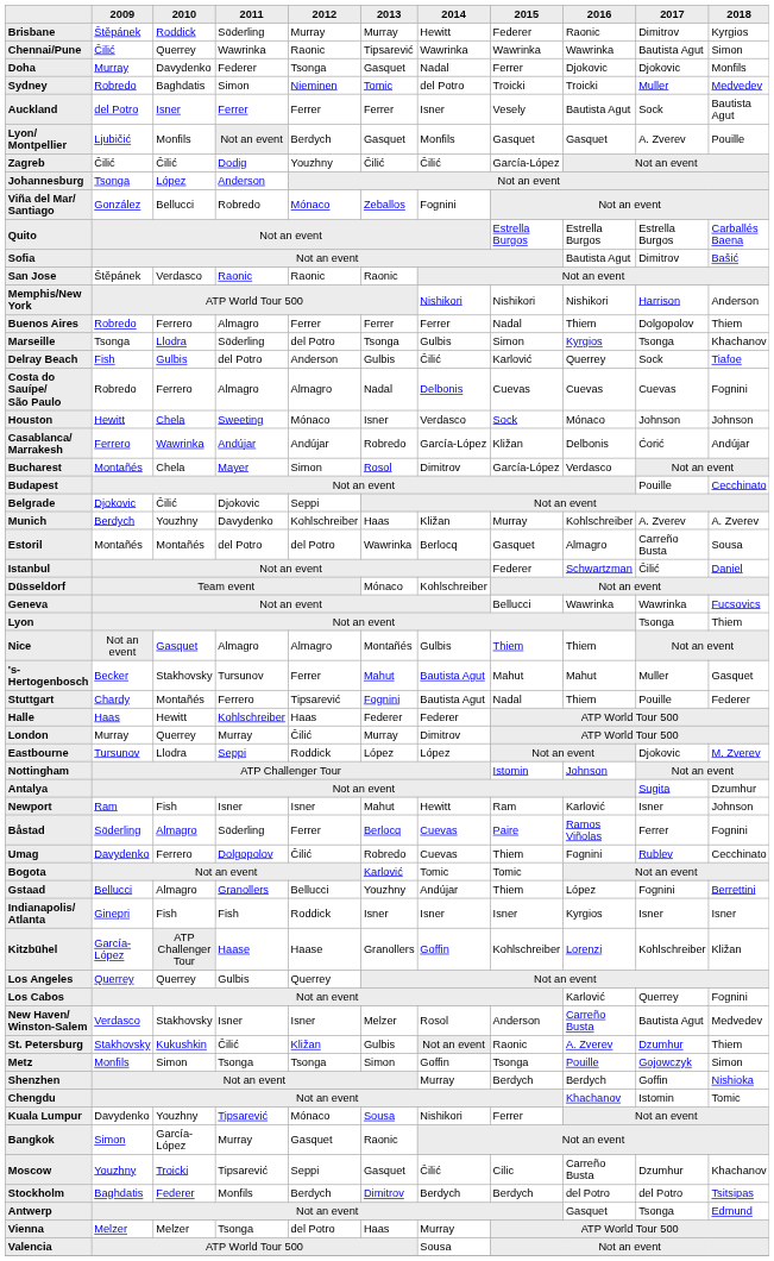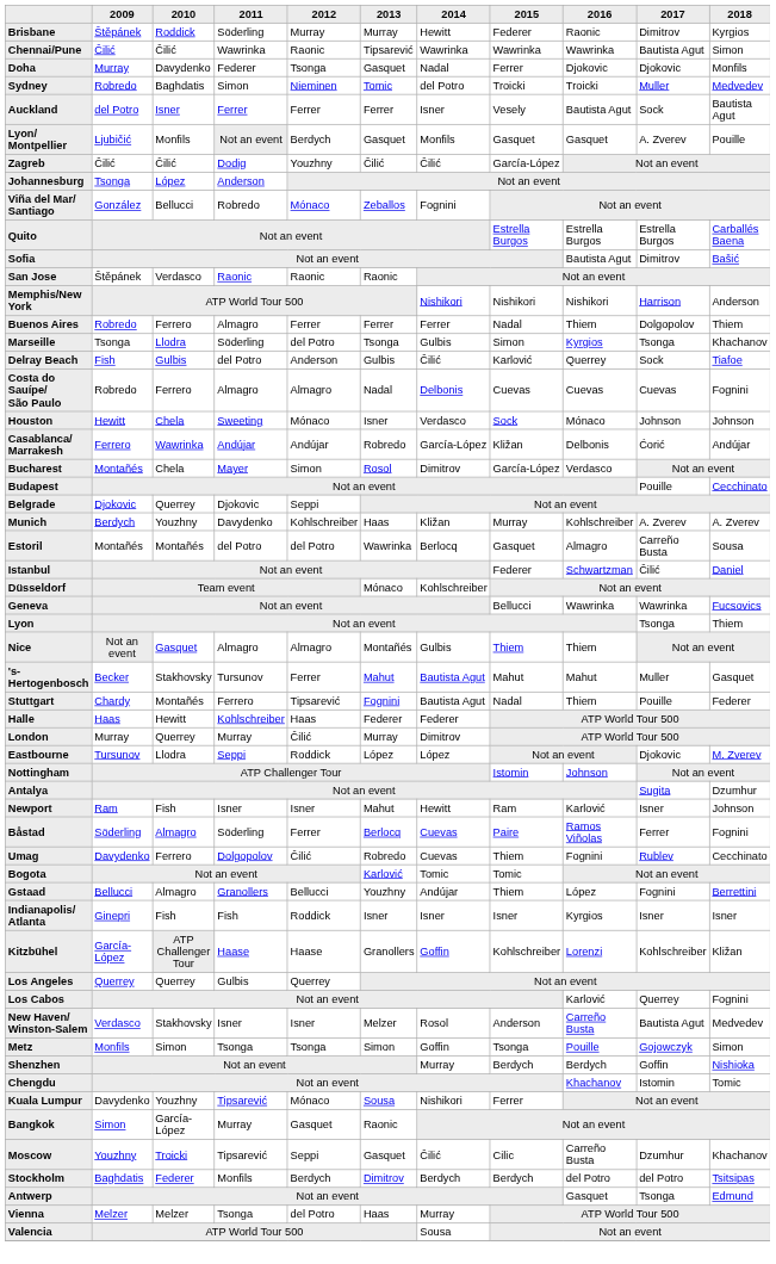Chennai/Pune | 2010: Querrey -> Čilić
Belgrade | 2010: Čilić -> Querrey
- row: St. Petersburg | Stakhovsky | Kukushkin | Čilić | Kližan | Gulbis | Not an event | Raonic | A. Zverev | Dzumhur | Thiem
